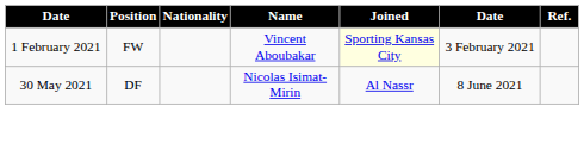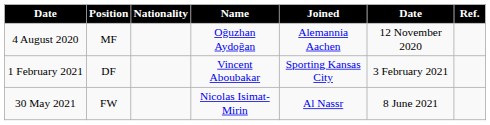+ row: 4 August 2020 | MF | Oğuzhan Aydoğan | Alemannia Aachen | 12 November 2020
1 February 2021 | Position: FW -> DF
1 February 2021 | Joined: lightyellow background -> no background
30 May 2021 | Position: DF -> FW
